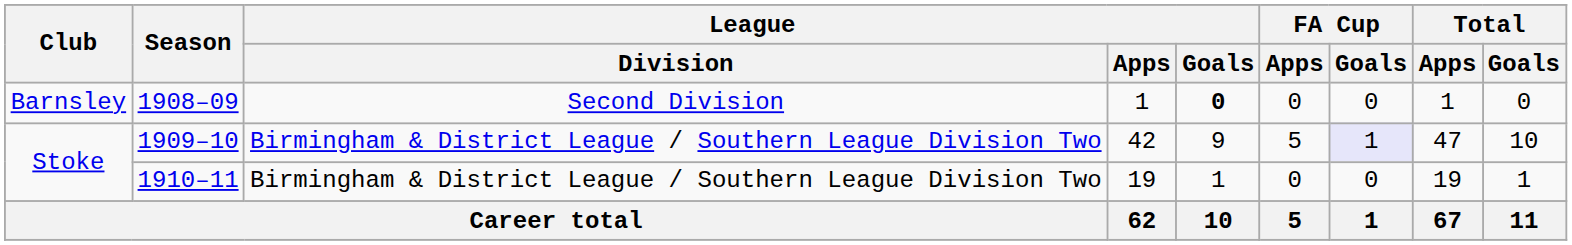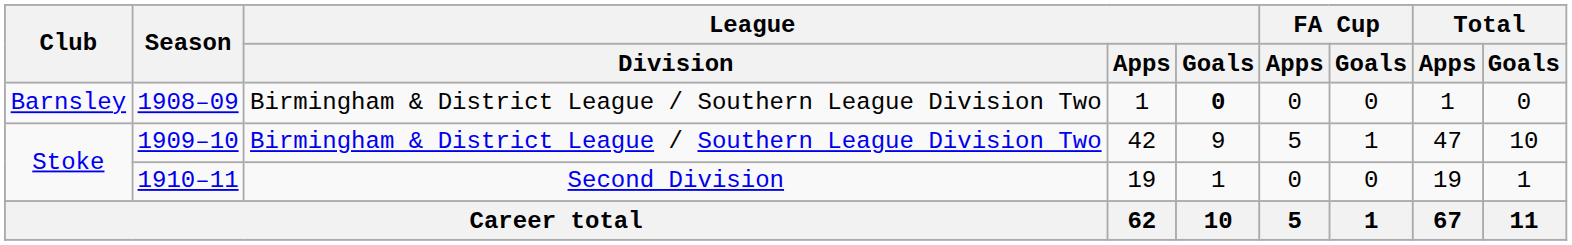1908–09 | League / Division: Second Division -> Birmingham & District League / Southern League Division Two
1909–10 | FA Cup / Goals: lavender background -> no background
1910–11 | League / Division: Birmingham & District League / Southern League Division Two -> Second Division
